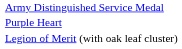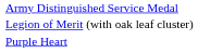rows swapped: Legion of Merit (with oak leaf cluster) <-> Purple Heart
